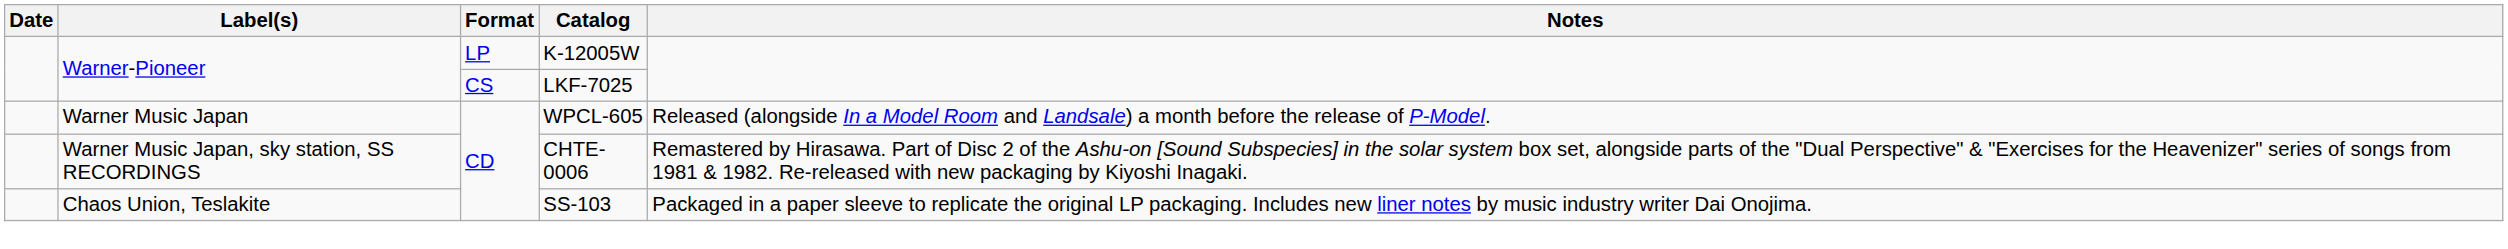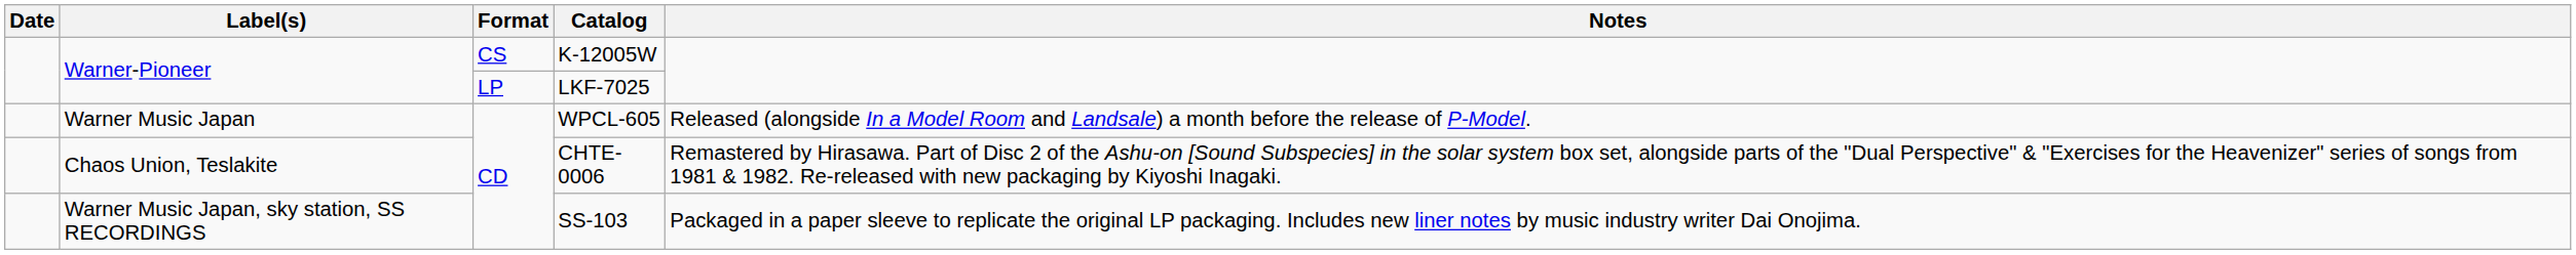K-12005W | Format: LP -> CS
LKF-7025 | Format: CS -> LP
CHTE-0006 | Label(s): Warner Music Japan, sky station, SS RECORDINGS -> Chaos Union, Teslakite
SS-103 | Label(s): Chaos Union, Teslakite -> Warner Music Japan, sky station, SS RECORDINGS
